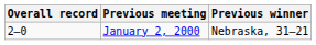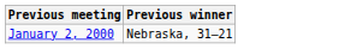- column: Overall record | 2–0
